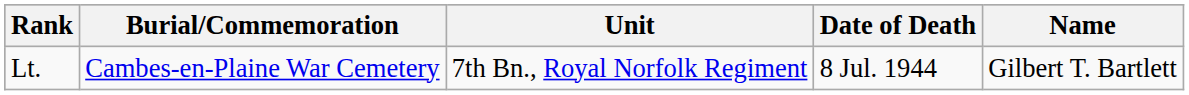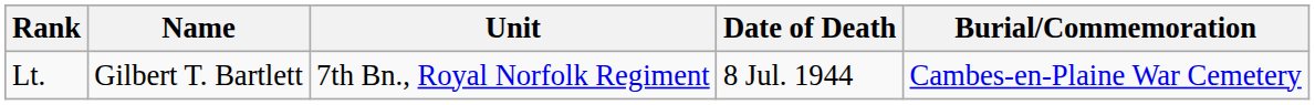columns swapped: Name <-> Burial/Commemoration
